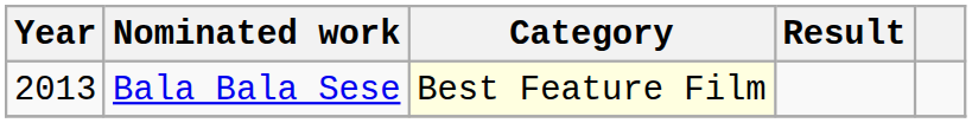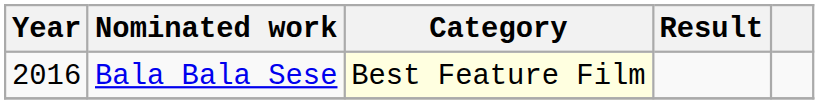Bala Bala Sese | Year: 2013 -> 2016
